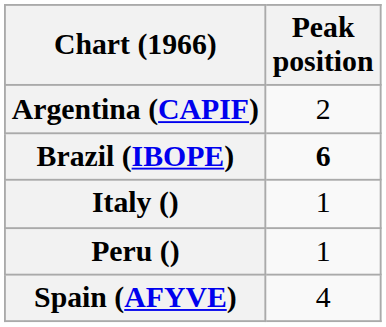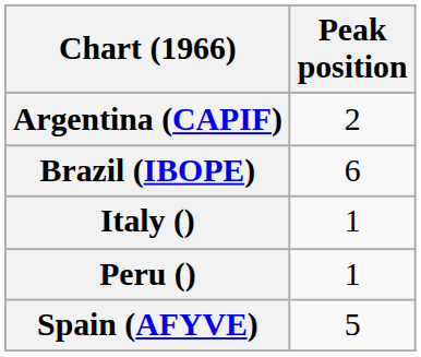Brazil (IBOPE) | Peak position: bold -> normal
Spain (AFYVE) | Peak position: 4 -> 5
